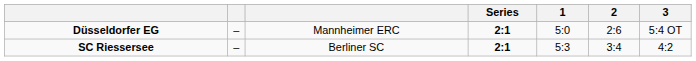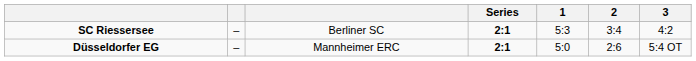rows swapped: SC Riessersee <-> Düsseldorfer EG
